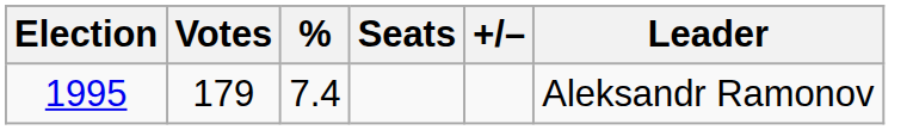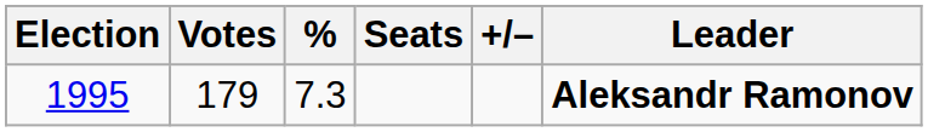1995 | %: 7.4 -> 7.3
1995 | Leader: normal -> bold
